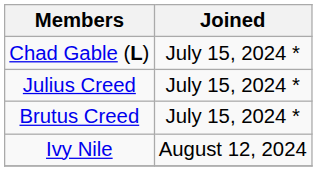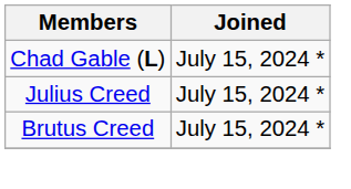- row: Ivy Nile | August 12, 2024
